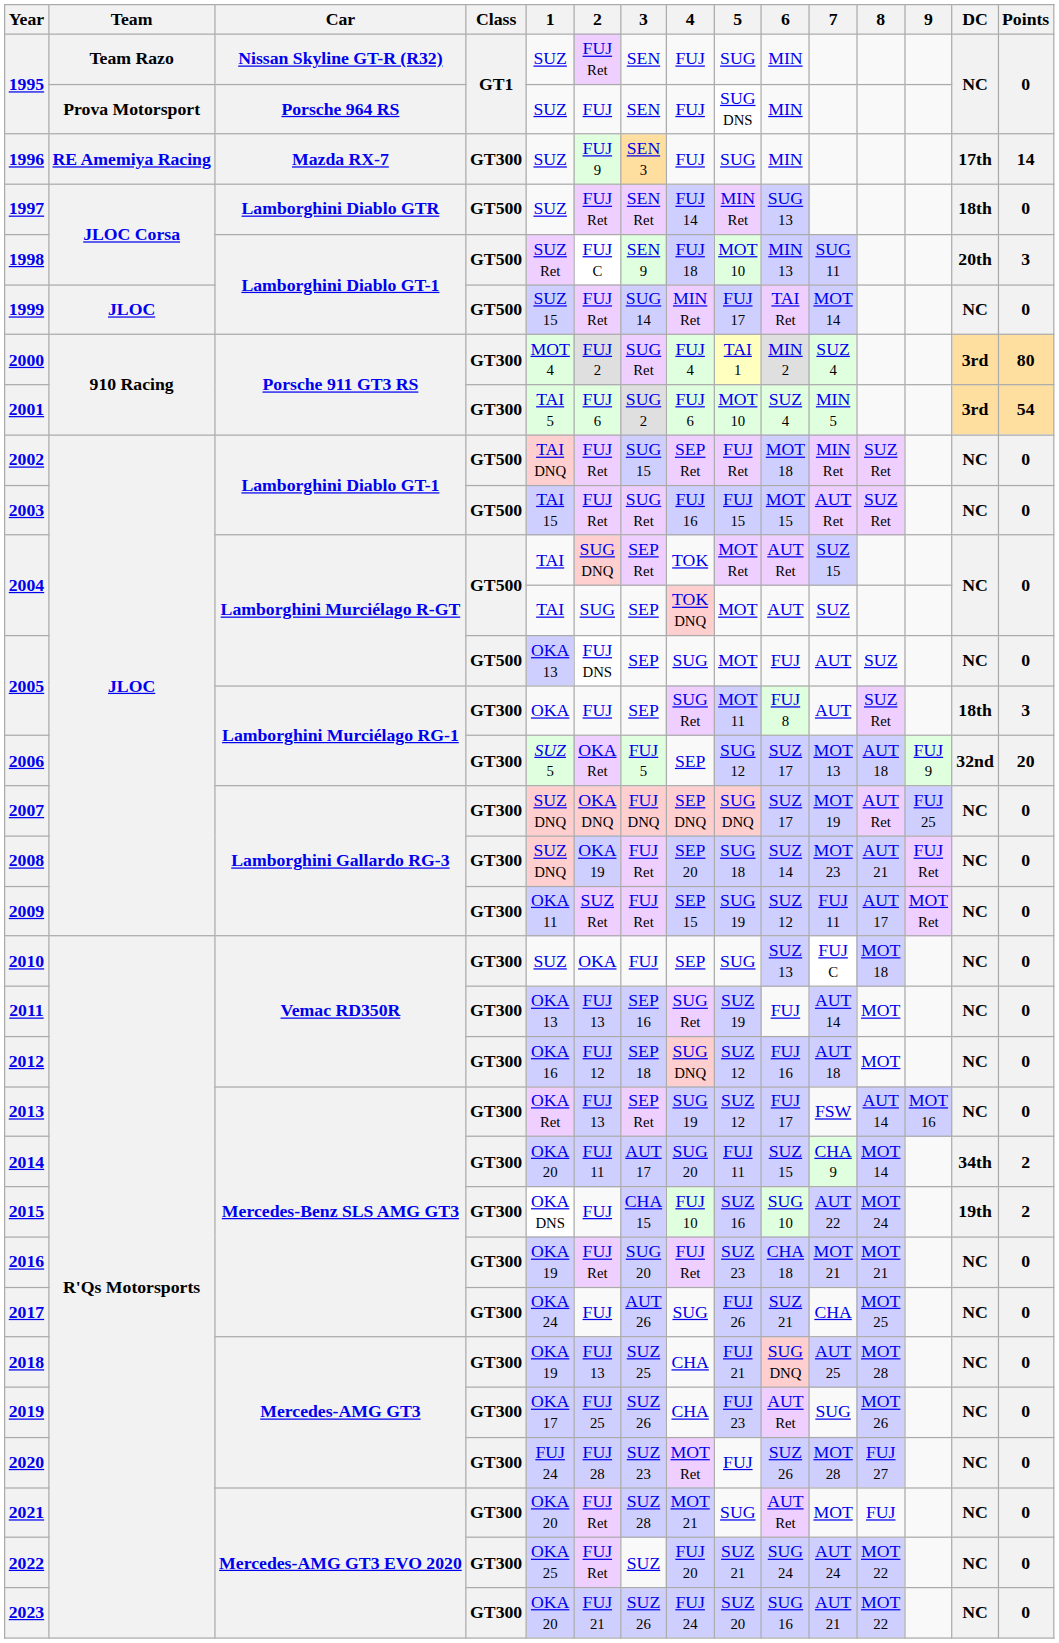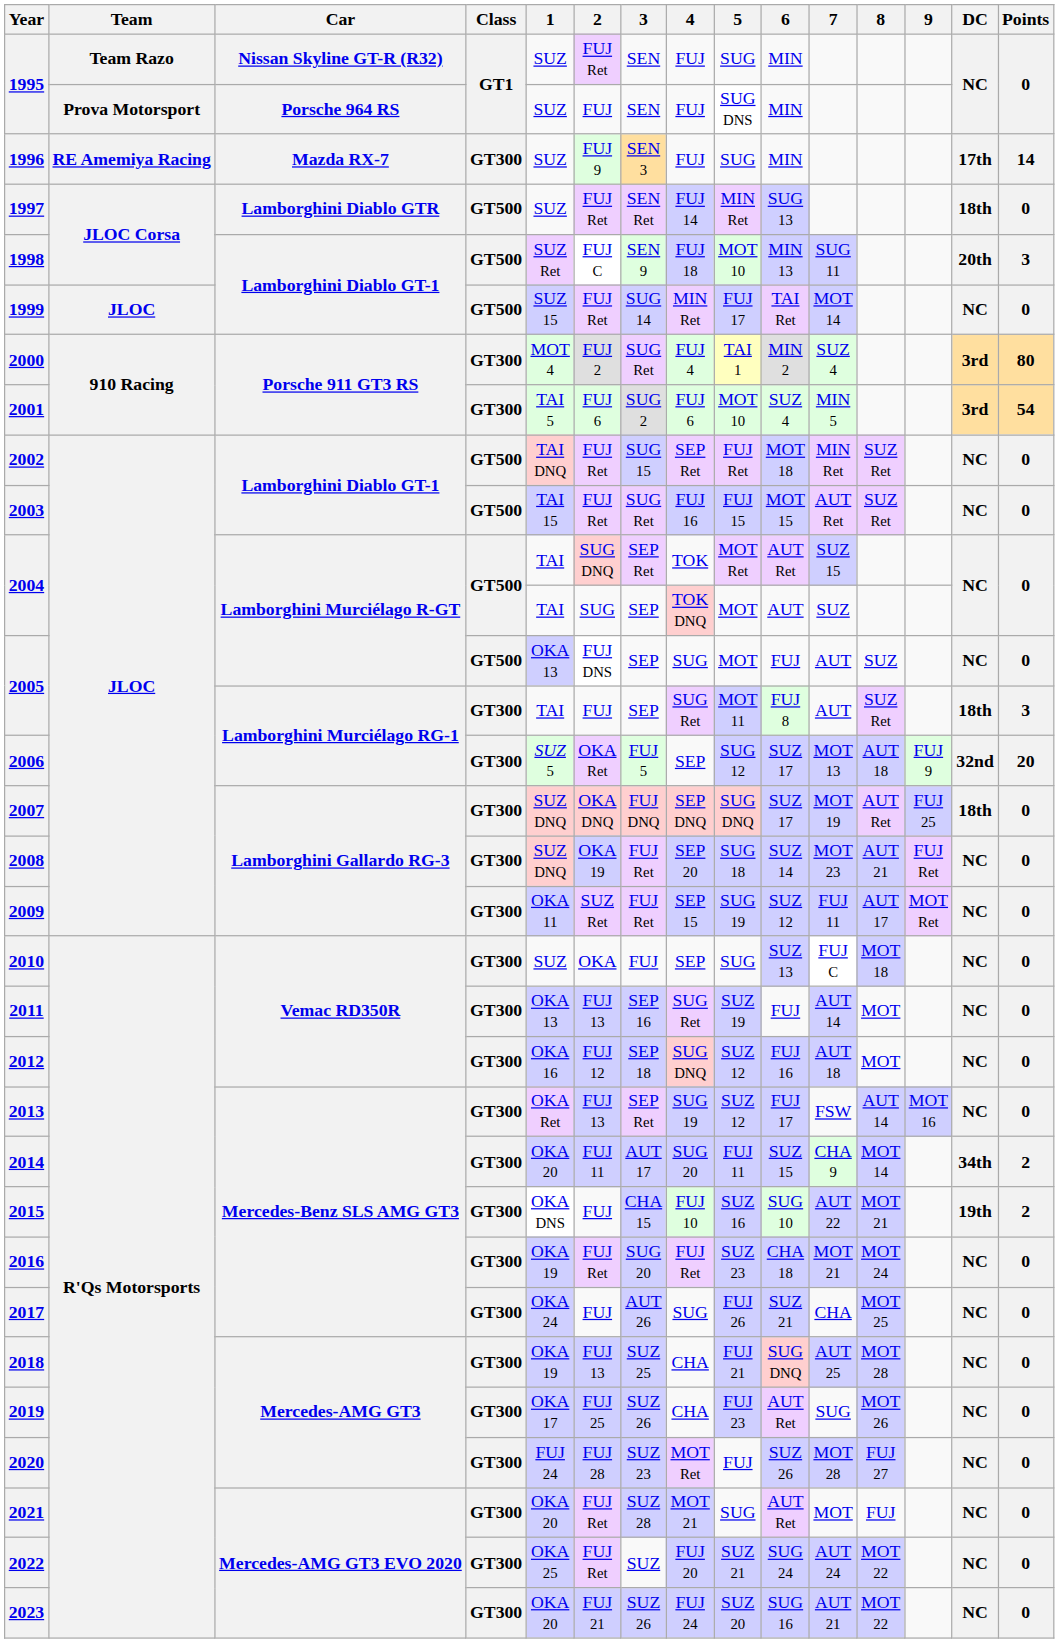2005 / Lamborghini Murciélago RG-1 | 1: OKA -> TAI
2007 | DC: NC -> 18th
2015 | 8: MOT 24 -> MOT 21
2016 | 8: MOT 21 -> MOT 24
